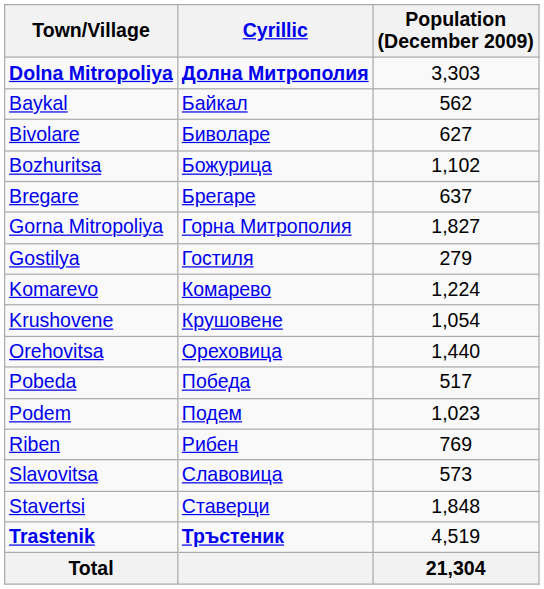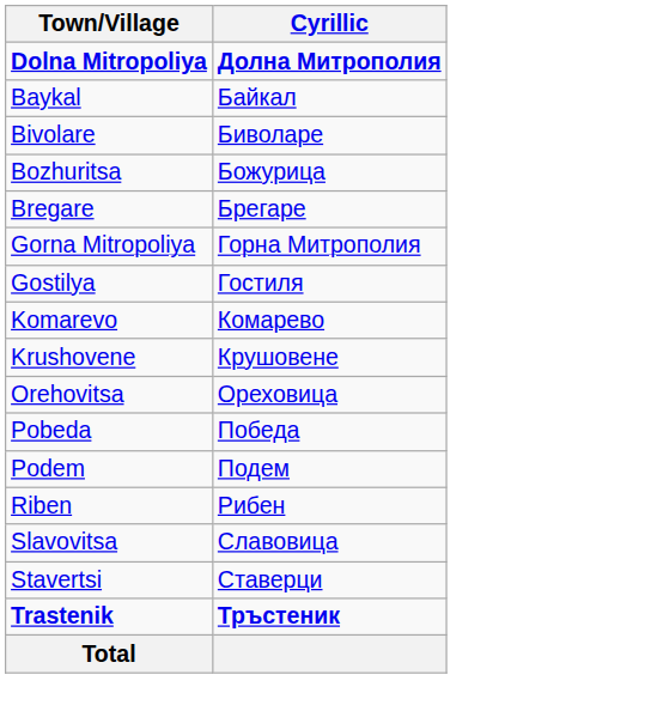- column: Population (December 2009) | 3,303 | 562 | 627 | 1,102 | 637 | 1,827 | 279 | 1,224 | 1,054 | 1,440 | 517 | 1,023 | 769 | 573 | 1,848 | 4,519 | 21,304
